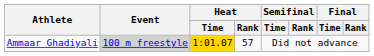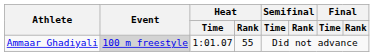Ammaar Ghadiyali | Heat / Time: gold background -> no background
Ammaar Ghadiyali | Heat / Rank: 57 -> 55
